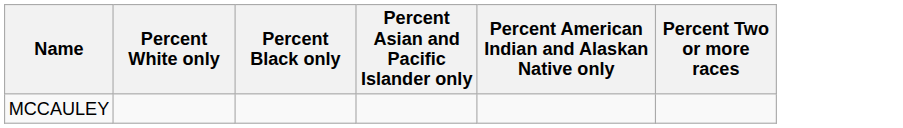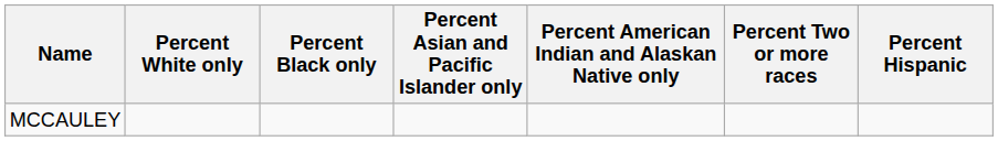+ column: Percent Hispanic
